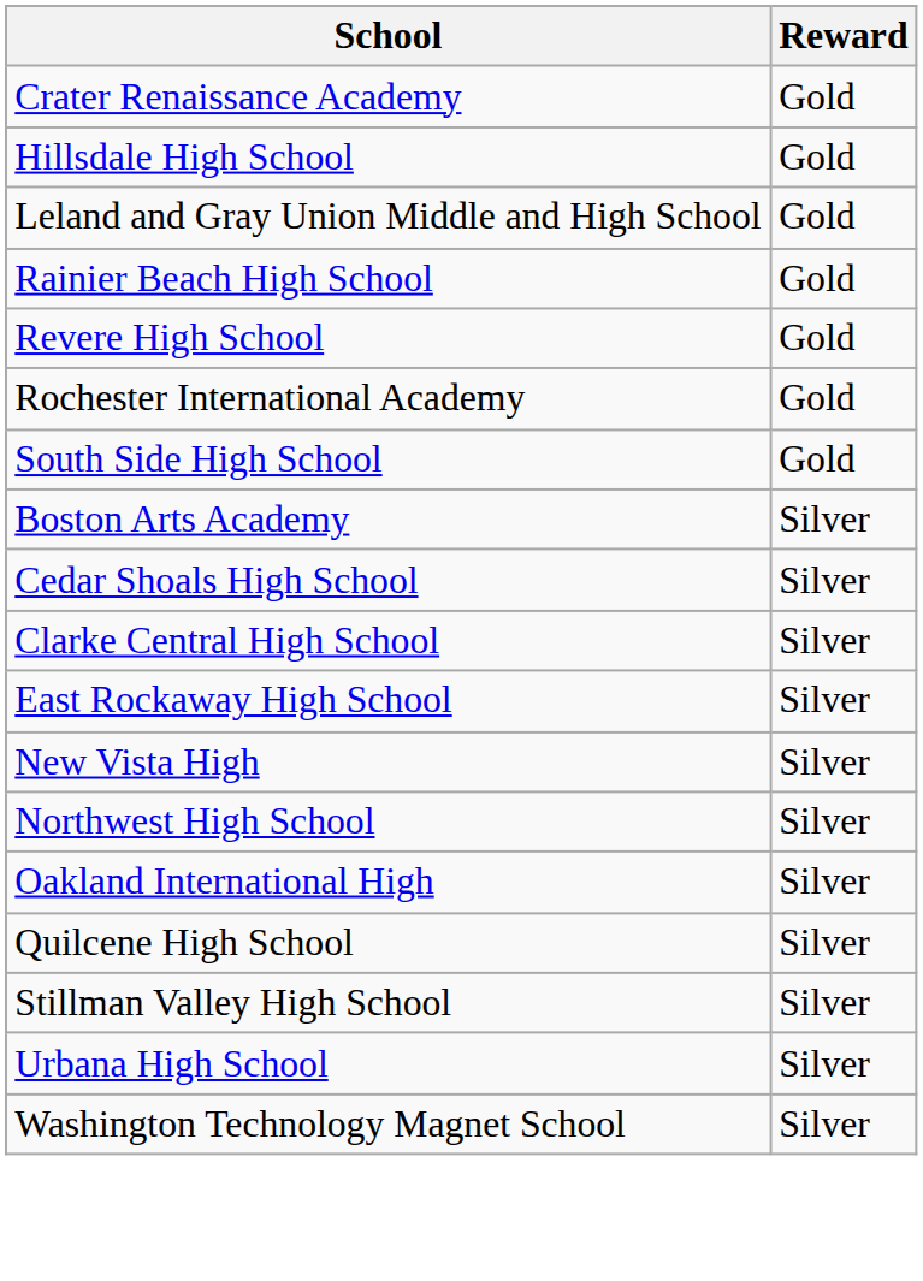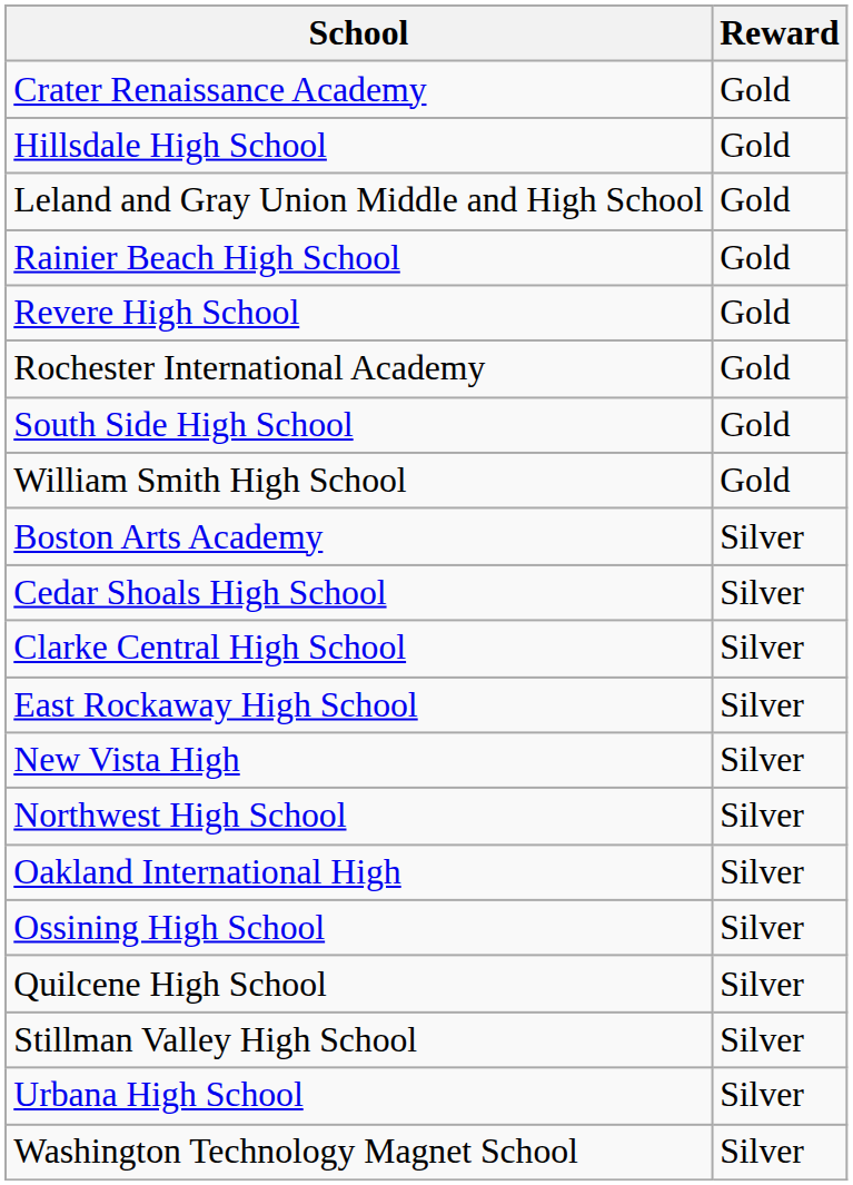+ row: William Smith High School | Gold
+ row: Ossining High School | Silver
